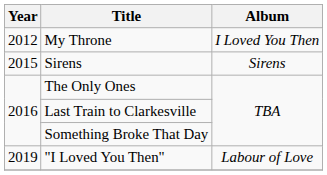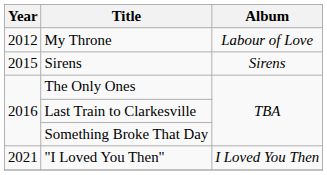My Throne | Album: I Loved You Then -> Labour of Love
"I Loved You Then" | Year: 2019 -> 2021
"I Loved You Then" | Album: Labour of Love -> I Loved You Then
